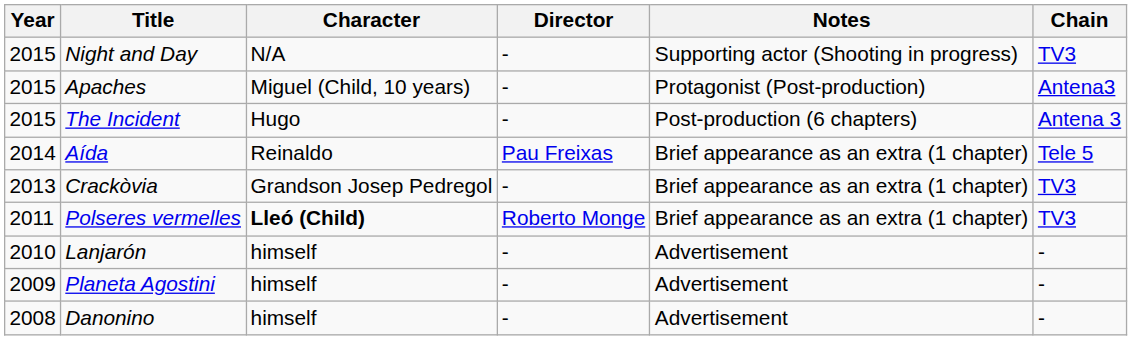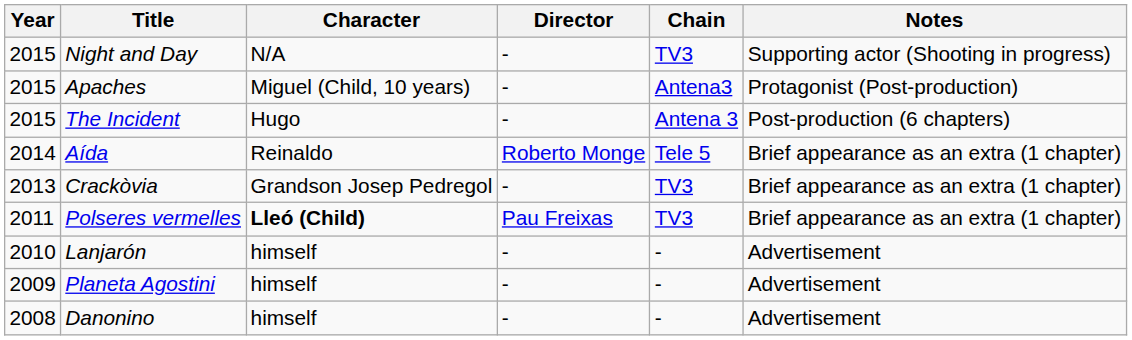columns swapped: Chain <-> Notes
Aída | Director: Pau Freixas -> Roberto Monge
Polseres vermelles | Director: Roberto Monge -> Pau Freixas
